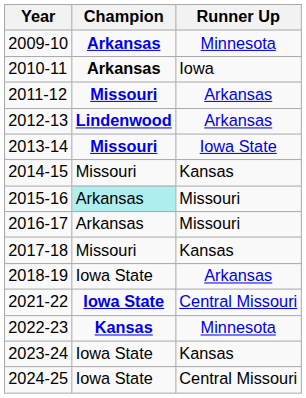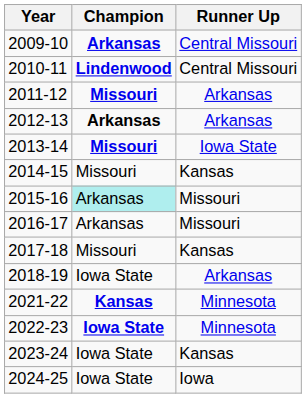2009-10 | Runner Up: Minnesota -> Central Missouri
2010-11 | Champion: Arkansas -> Lindenwood
2010-11 | Runner Up: Iowa -> Central Missouri
2012-13 | Champion: Lindenwood -> Arkansas
2021-22 | Champion: Iowa State -> Kansas
2021-22 | Runner Up: Central Missouri -> Minnesota
2022-23 | Champion: Kansas -> Iowa State
2024-25 | Runner Up: Central Missouri -> Iowa
